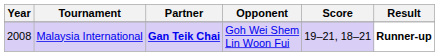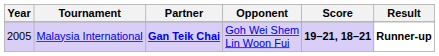Malaysia International | Year: 2008 -> 2005
Malaysia International | Score: normal -> bold
